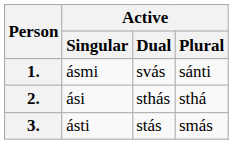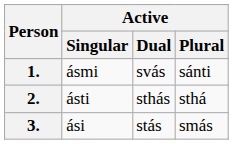2. | Active / Singular: ási -> ásti
3. | Active / Singular: ásti -> ási
